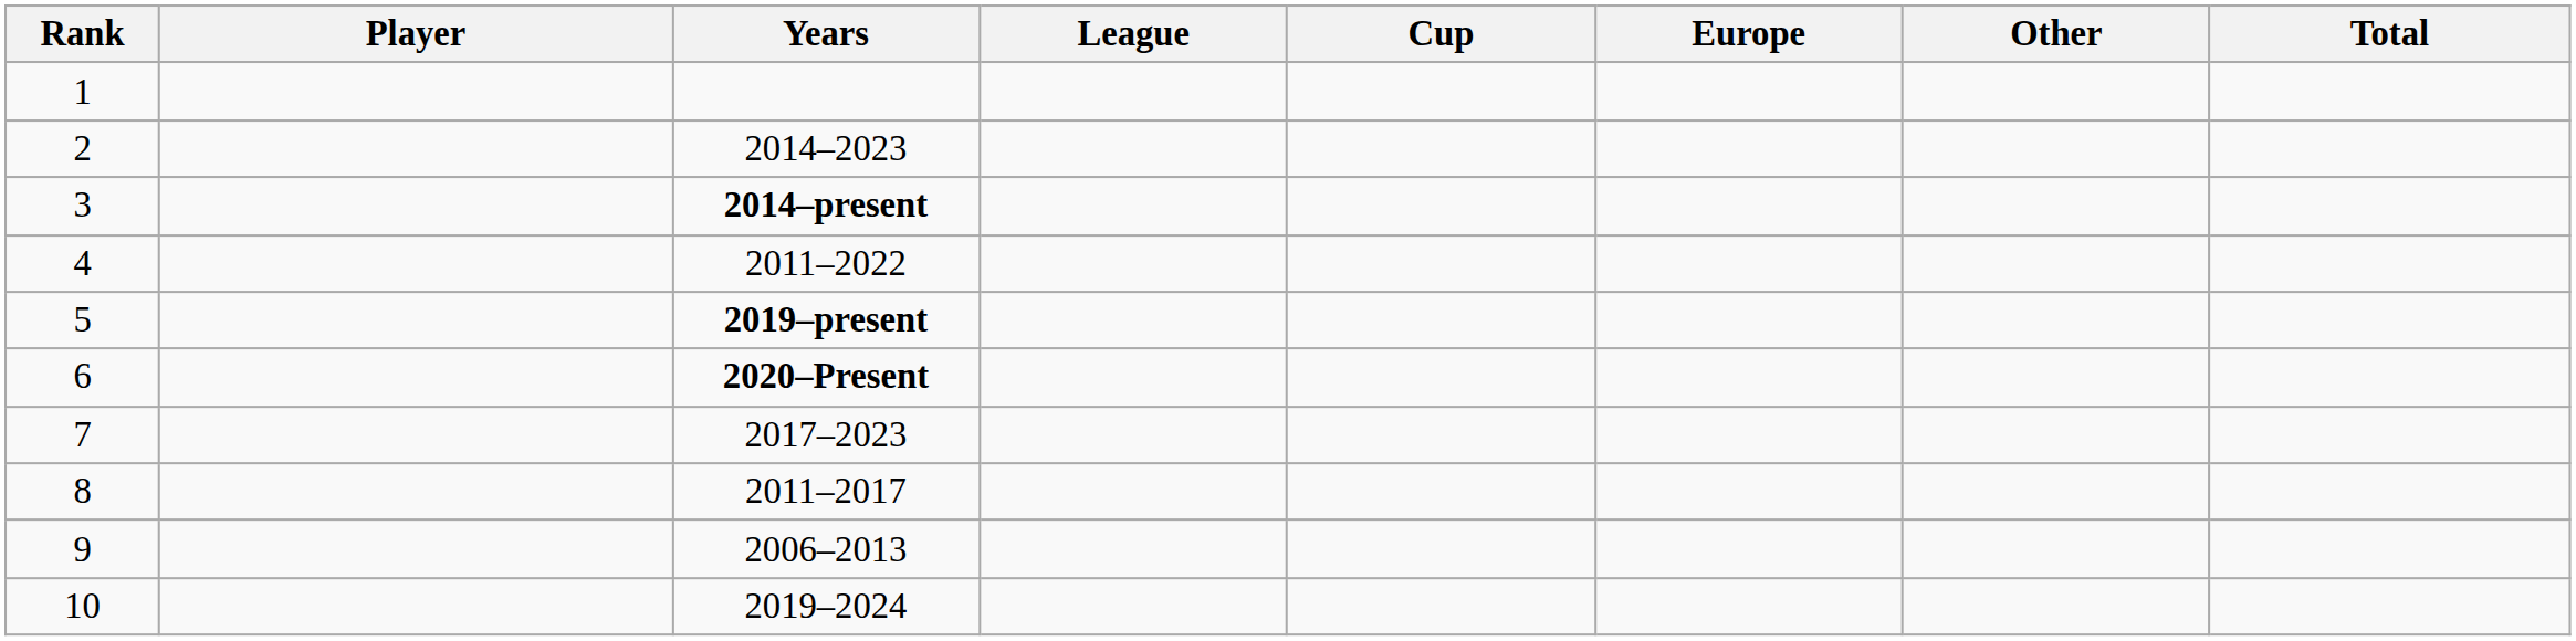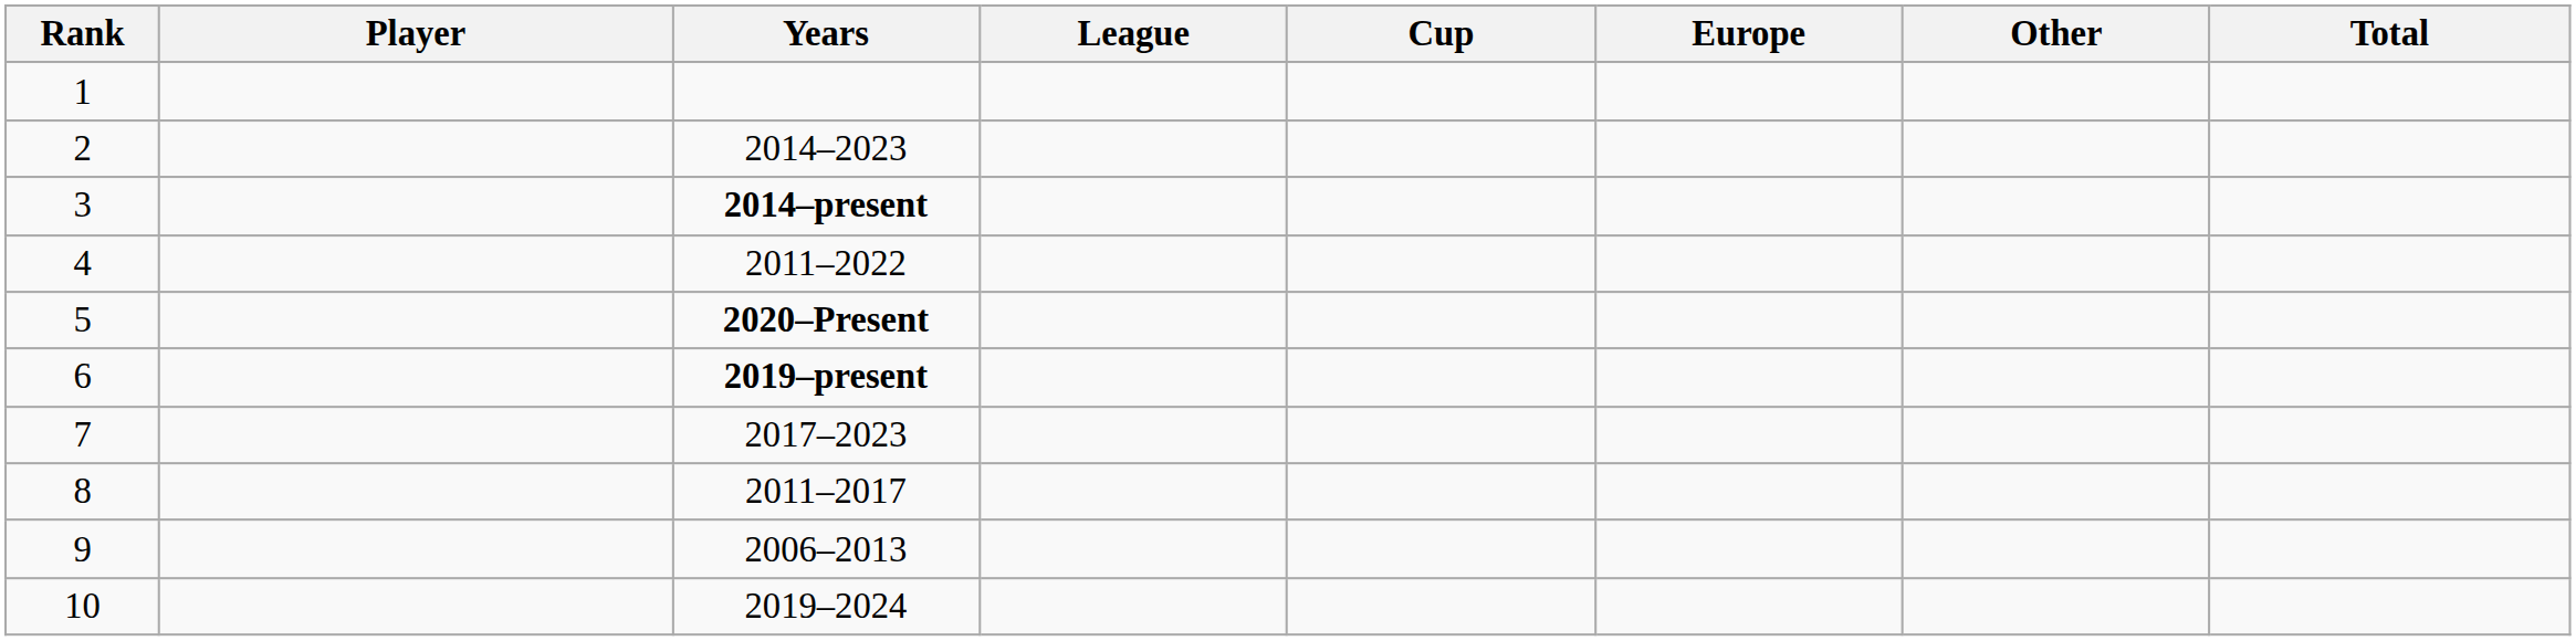5 | Years: 2019–present -> 2020–Present
6 | Years: 2020–Present -> 2019–present
